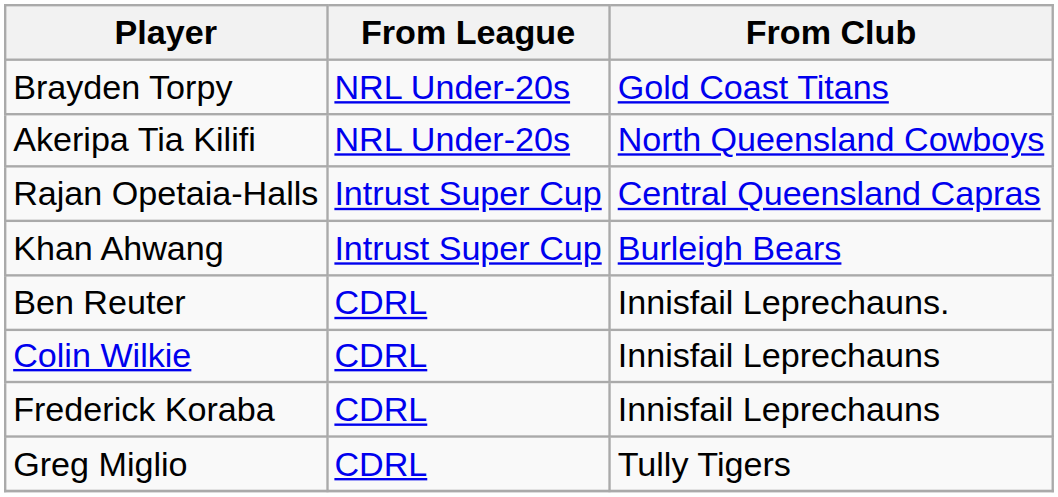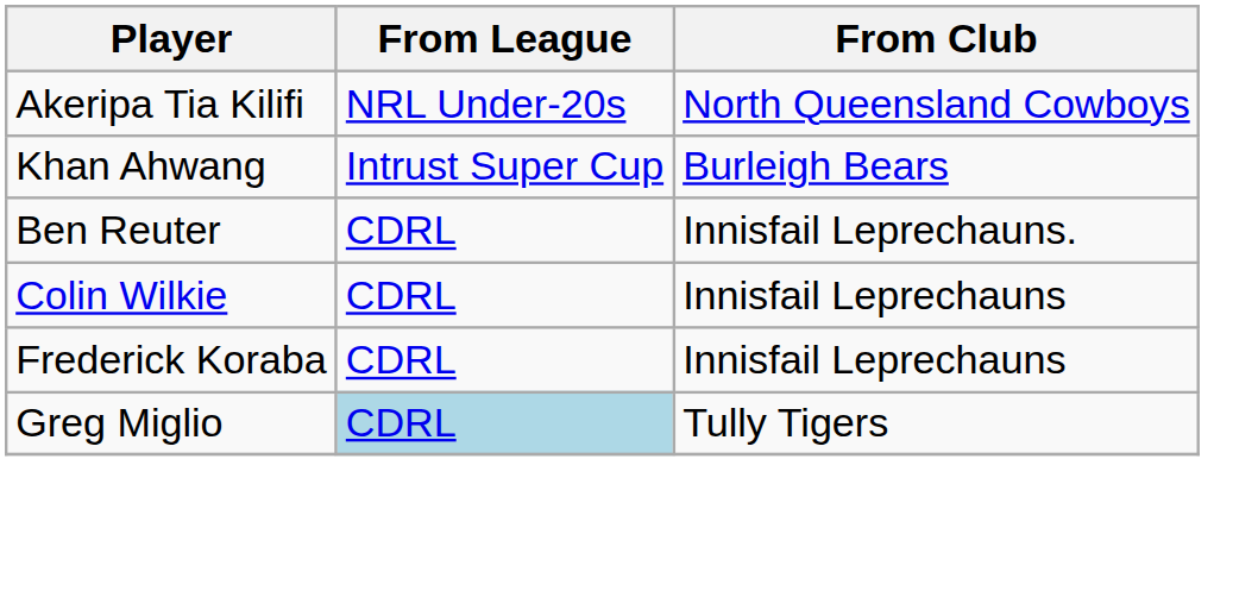- row: Brayden Torpy | NRL Under-20s | Gold Coast Titans
- row: Rajan Opetaia-Halls | Intrust Super Cup | Central Queensland Capras
Greg Miglio | From League: no background -> lightblue background
